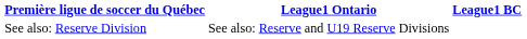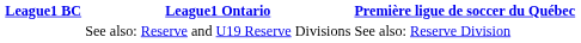columns swapped: League1 BC <-> Première ligue de soccer du Québec
